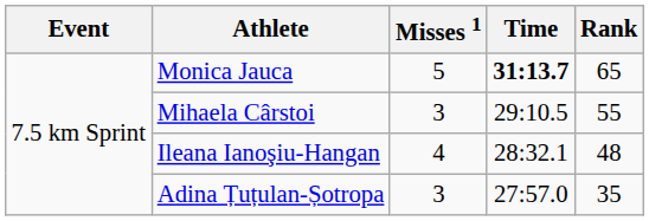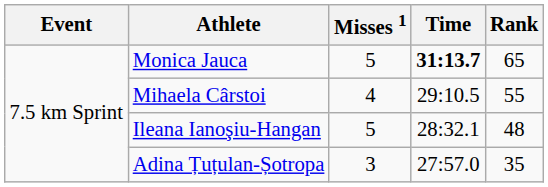Mihaela Cârstoi | Misses 1: 3 -> 4
Ileana Ianoşiu-Hangan | Misses 1: 4 -> 5
